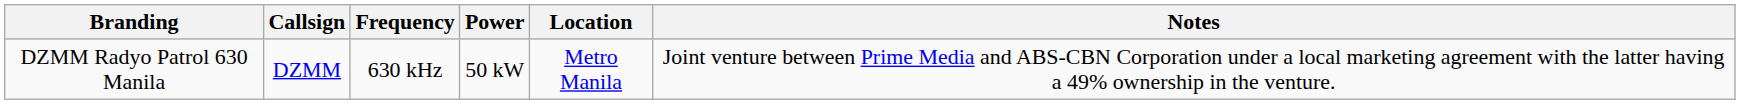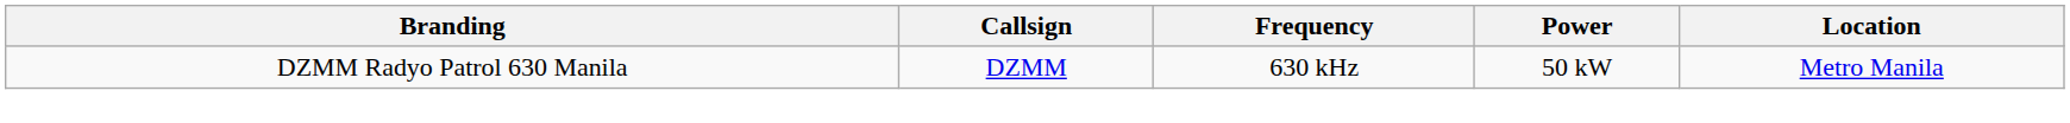- column: Notes | Joint venture between Prime Media and ABS-CBN Corporation under a local marketing agreement with the latter having a 49% ownership in the venture.
